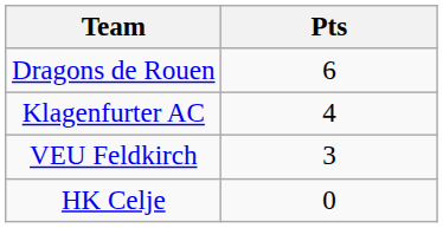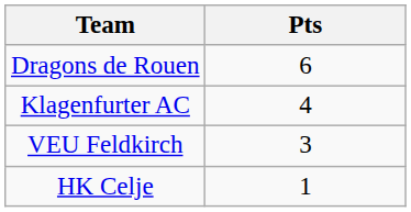HK Celje | Pts: 0 -> 1
